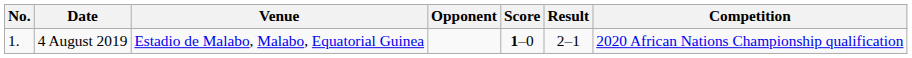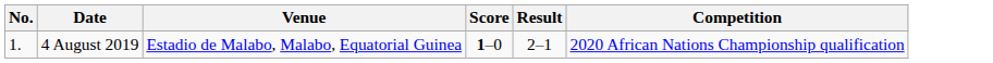- column: Opponent
